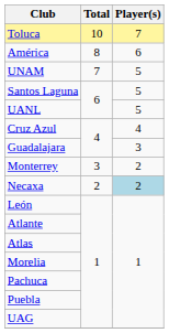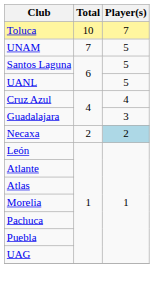- row: América | 8 | 6
- row: Monterrey | 3 | 2
